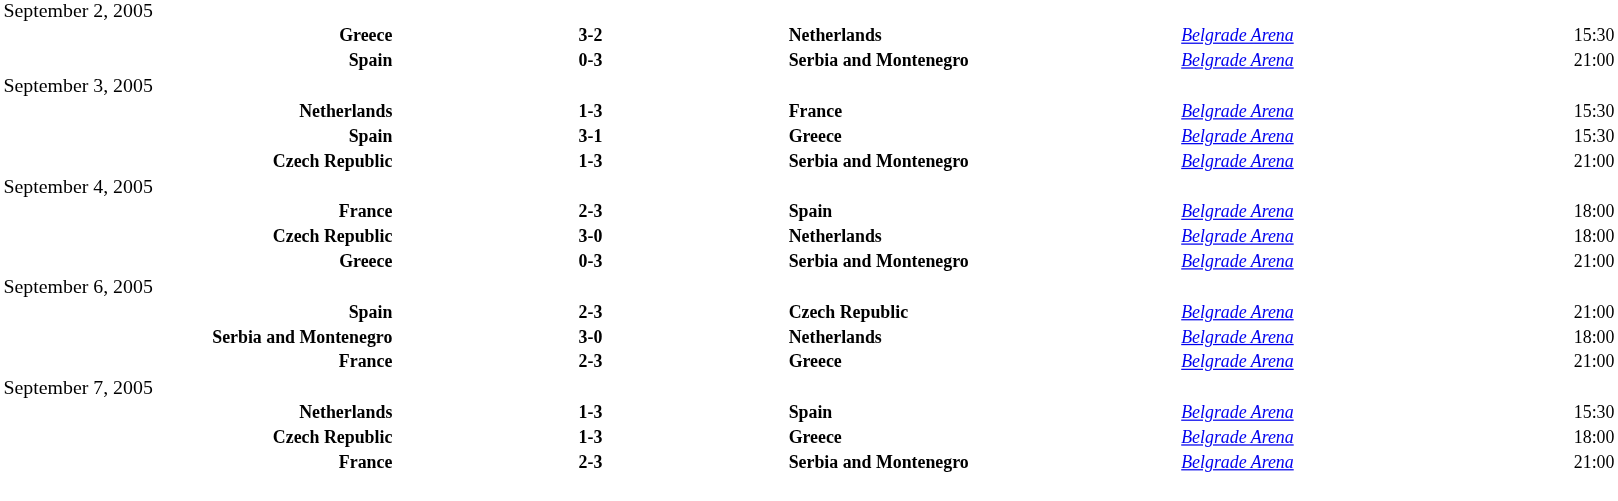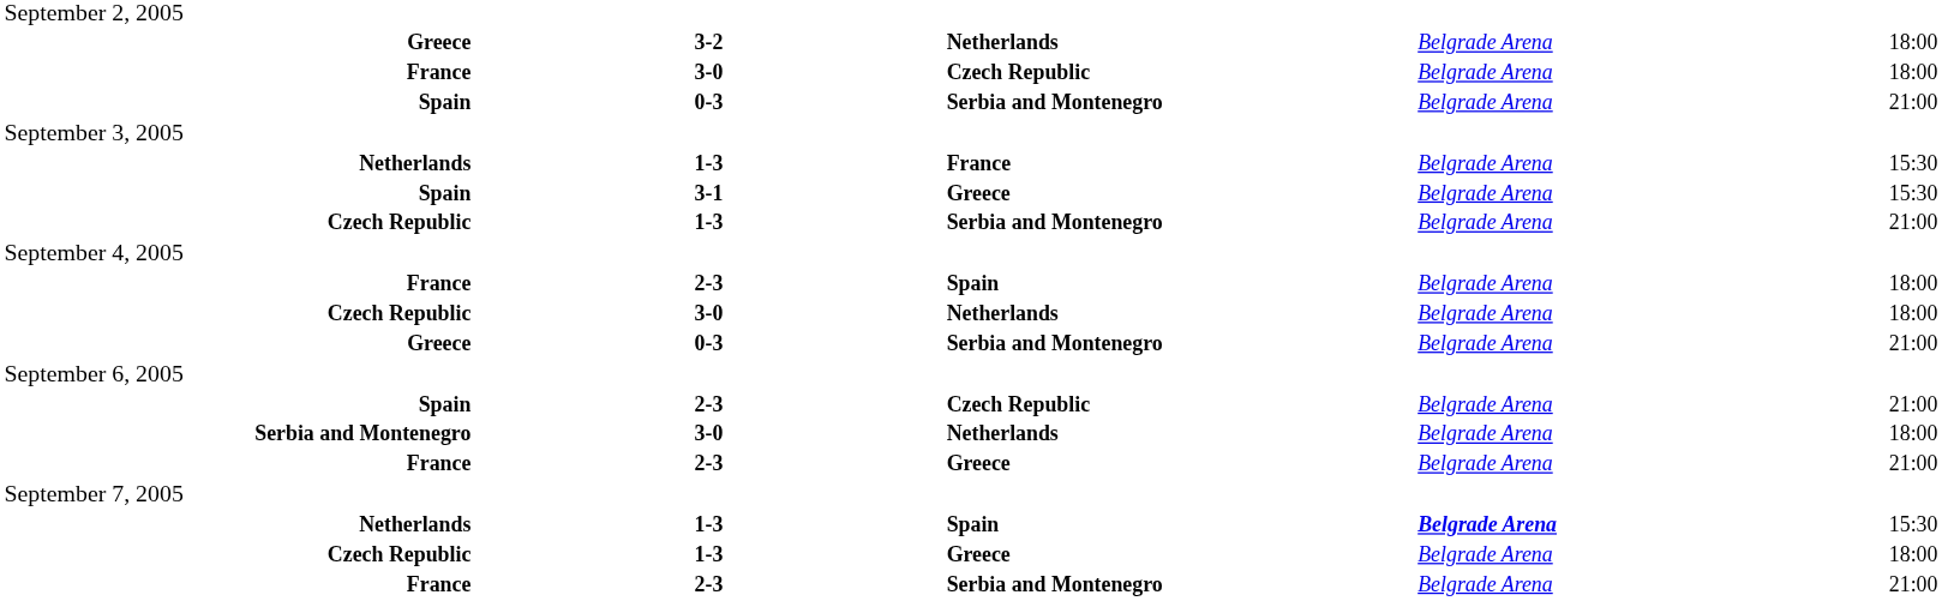Greece / Netherlands | column 5: 15:30 -> 18:00
+ row: France | 3-0 | Czech Republic | Belgrade Arena | 18:00
Netherlands / Spain | column 4: normal -> bold
